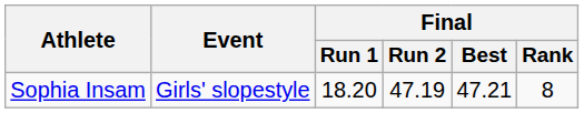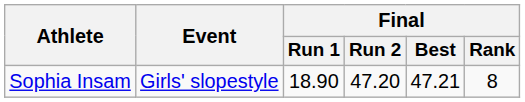Sophia Insam | Final / Run 1: 18.20 -> 18.90
Sophia Insam | Final / Run 2: 47.19 -> 47.20
